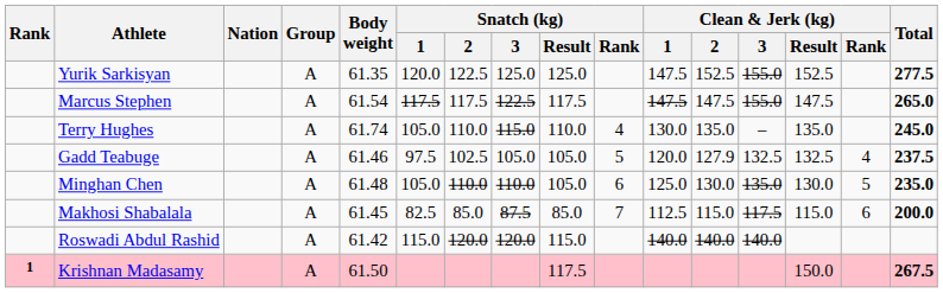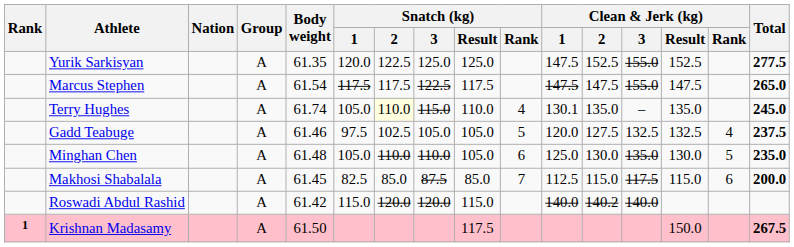Terry Hughes | Snatch (kg) / 2: no background -> lightyellow background
Terry Hughes | Clean & Jerk (kg) / 1: 130.0 -> 130.1
Gadd Teabuge | Clean & Jerk (kg) / 2: 127.9 -> 127.5
Roswadi Abdul Rashid | Clean & Jerk (kg) / 2: 140.0 -> 140.2
